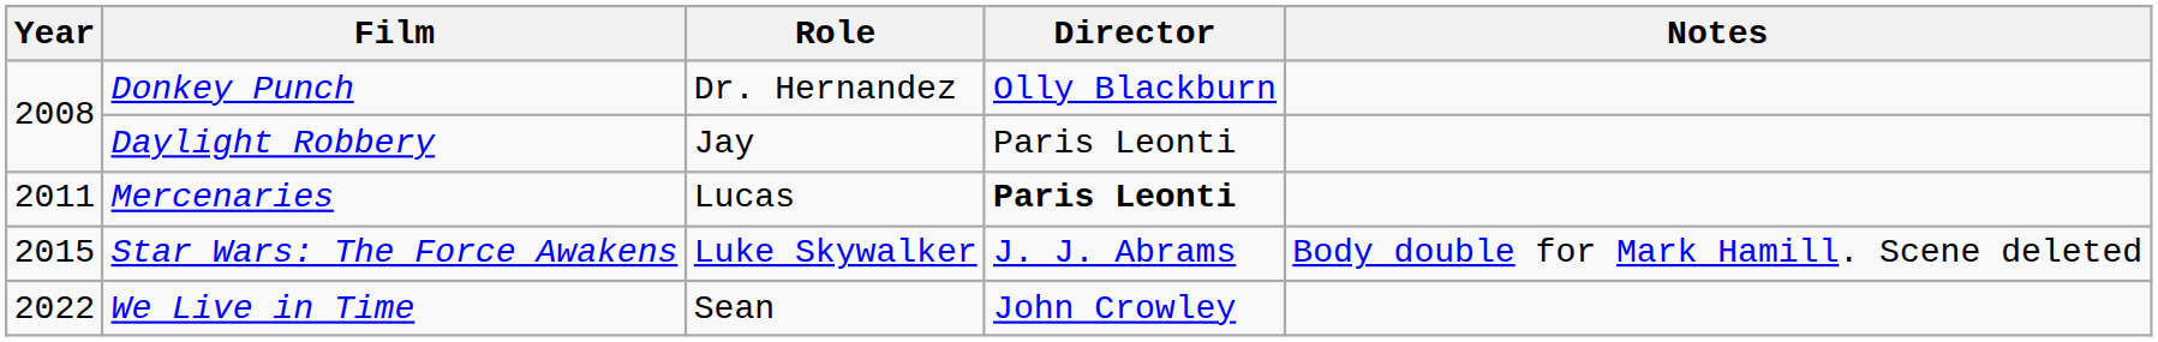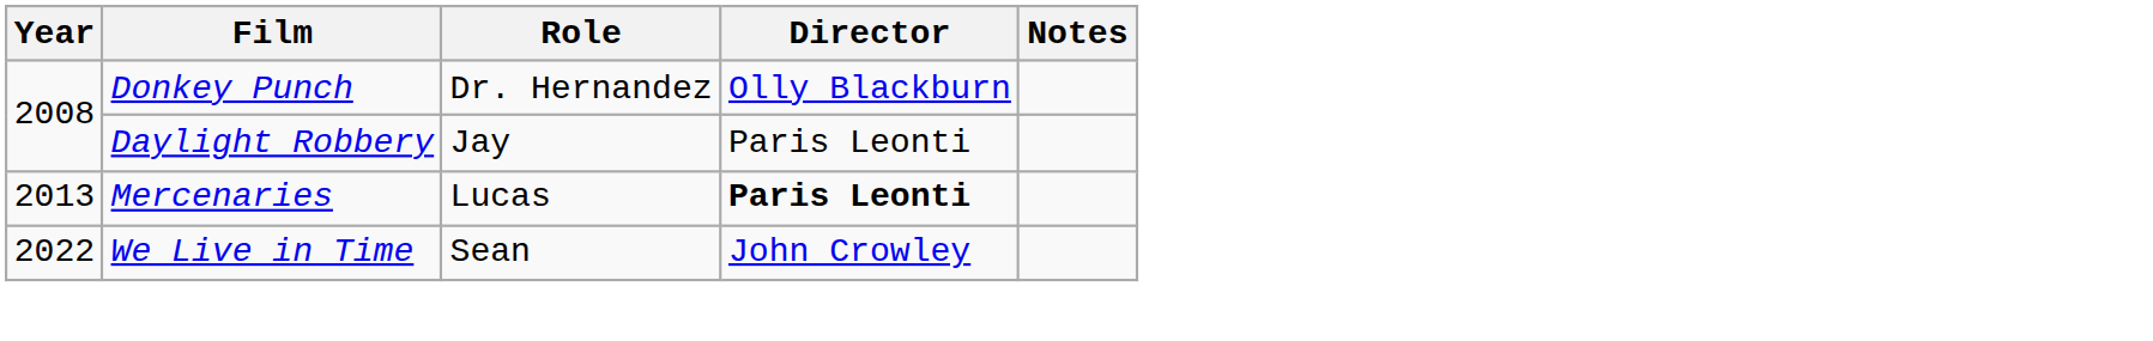Mercenaries | Year: 2011 -> 2013
- row: 2015 | Star Wars: The Force Awakens | Luke Skywalker | J. J. Abrams | Body double for Mark Hamill. Scene deleted
